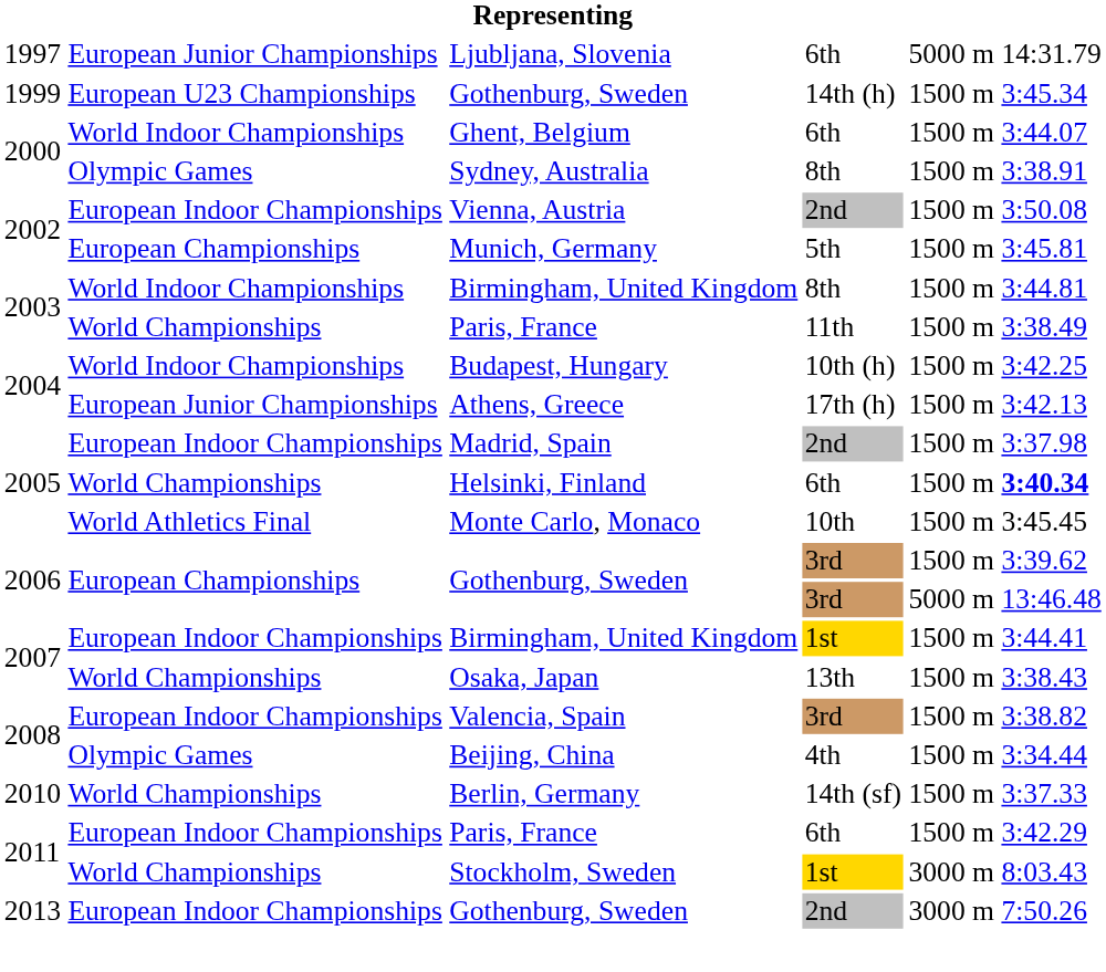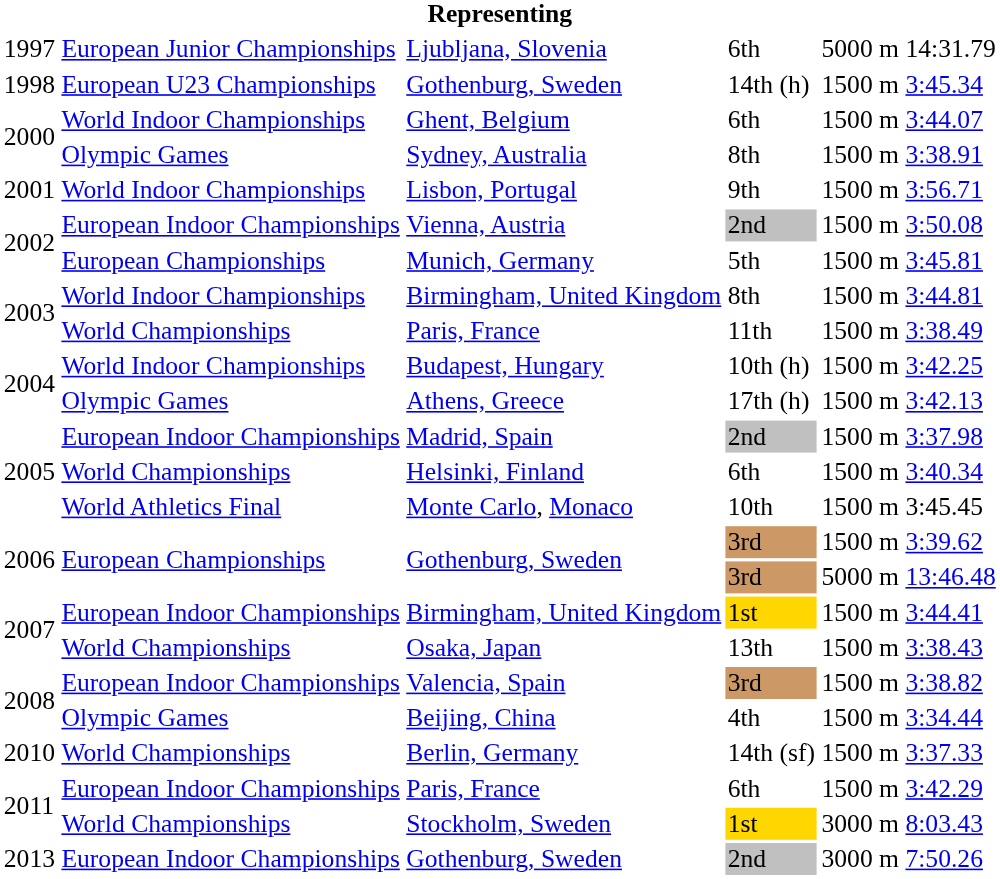Gothenburg, Sweden / 14th (h) | column 1: 1999 -> 1998
+ row: 2001 | World Indoor Championships | Lisbon, Portugal | 9th | 1500 m | 3:56.71
Athens, Greece | column 2: European Junior Championships -> Olympic Games
Helsinki, Finland | column 6: bold -> normal
